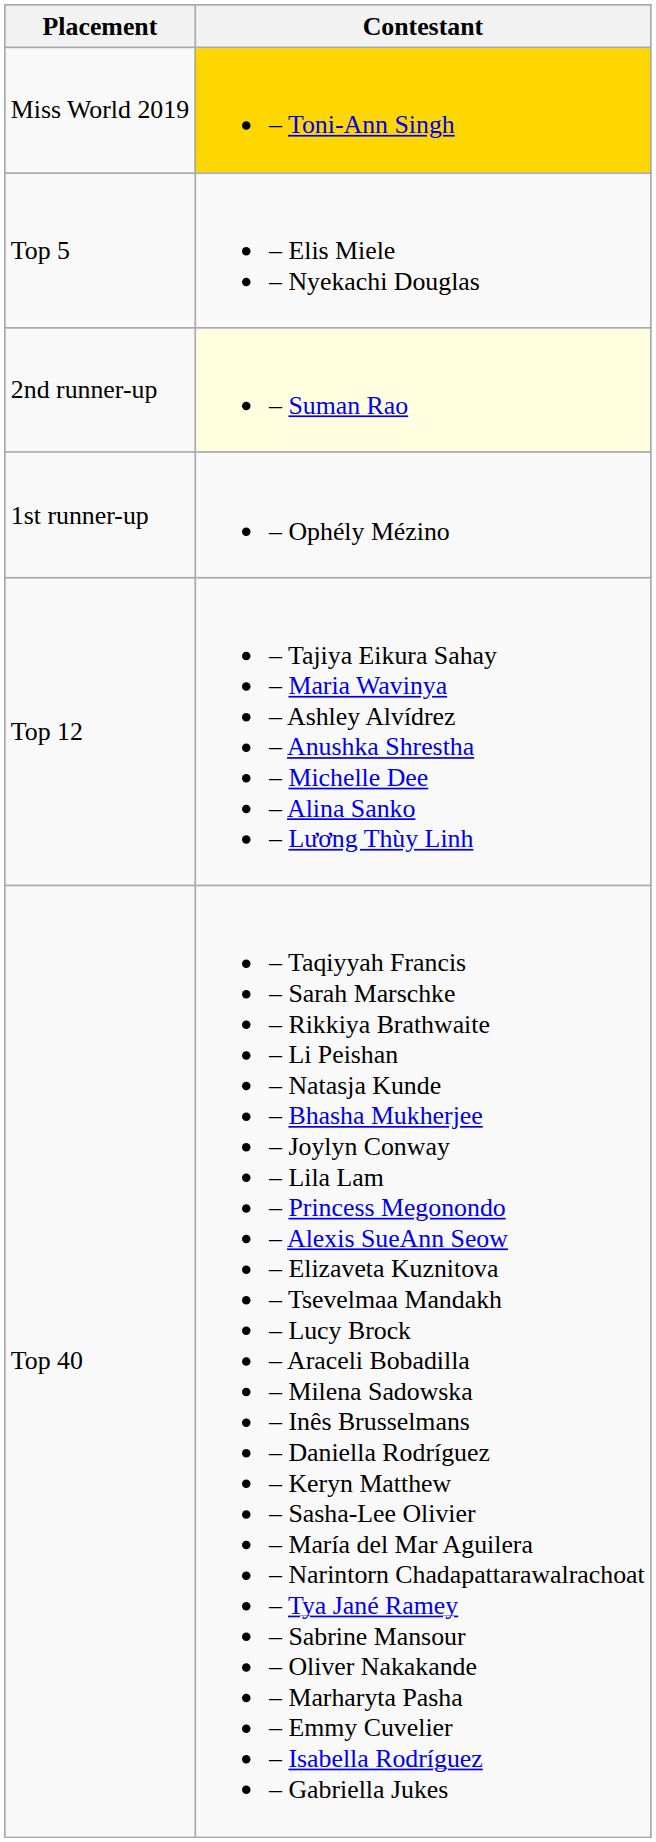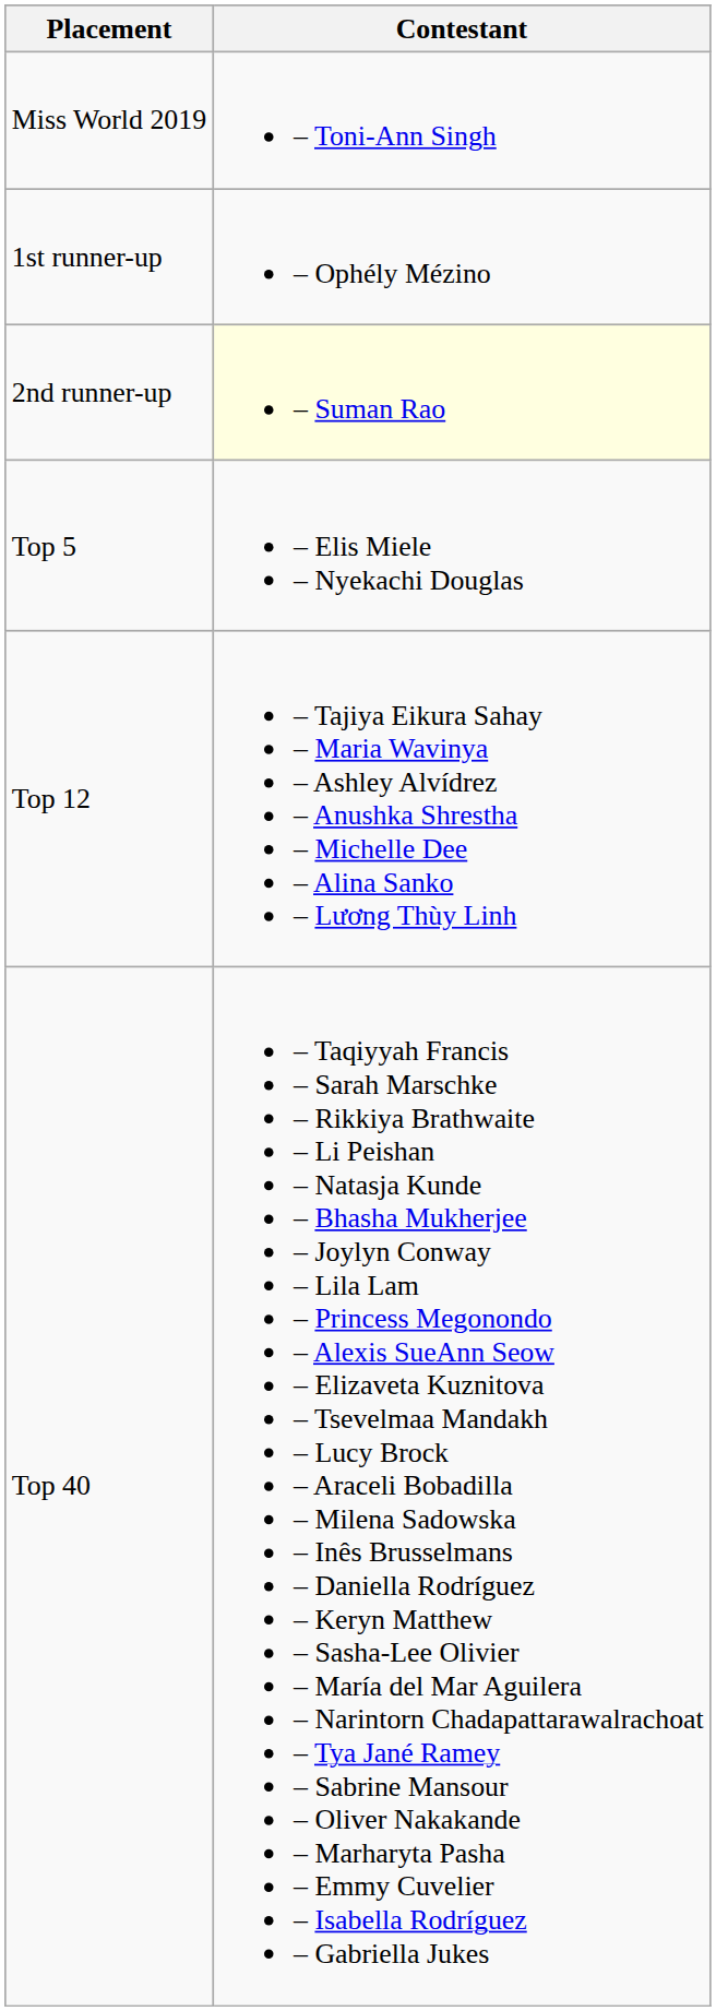Miss World 2019 | Contestant: gold background -> no background
rows swapped: 1st runner-up <-> Top 5
